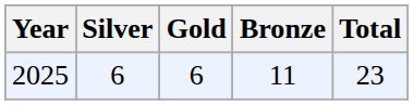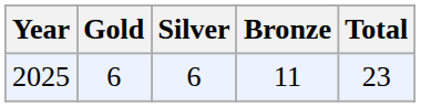columns swapped: Gold <-> Silver
